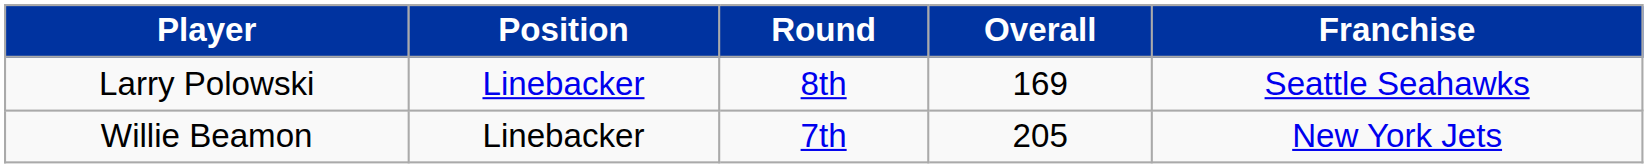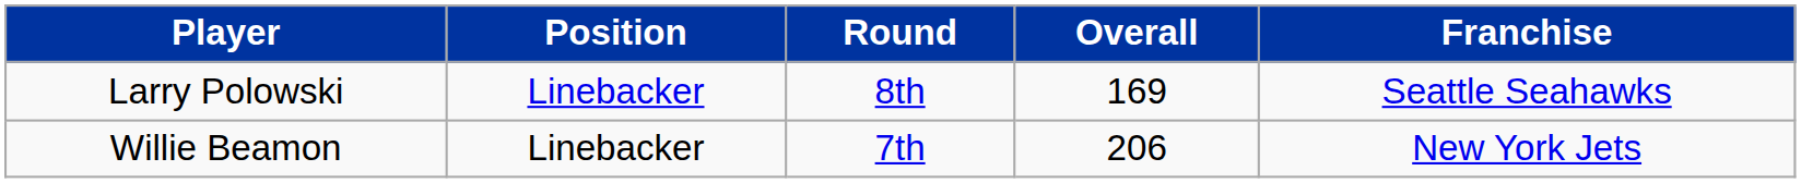Willie Beamon | Overall: 205 -> 206
